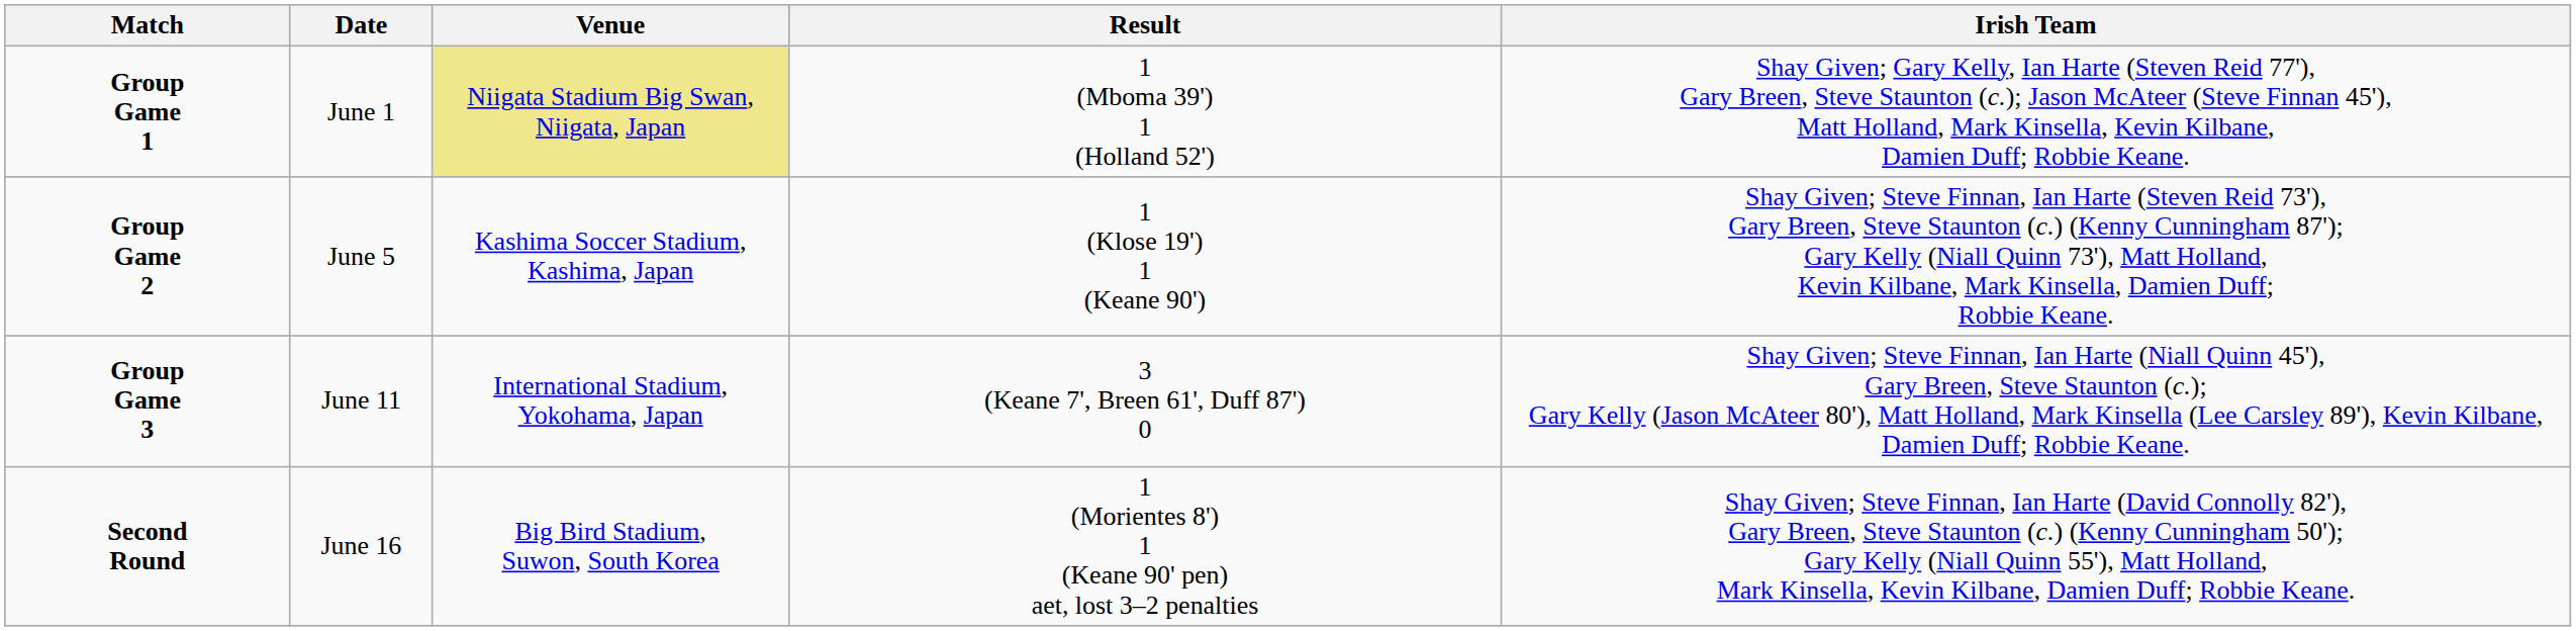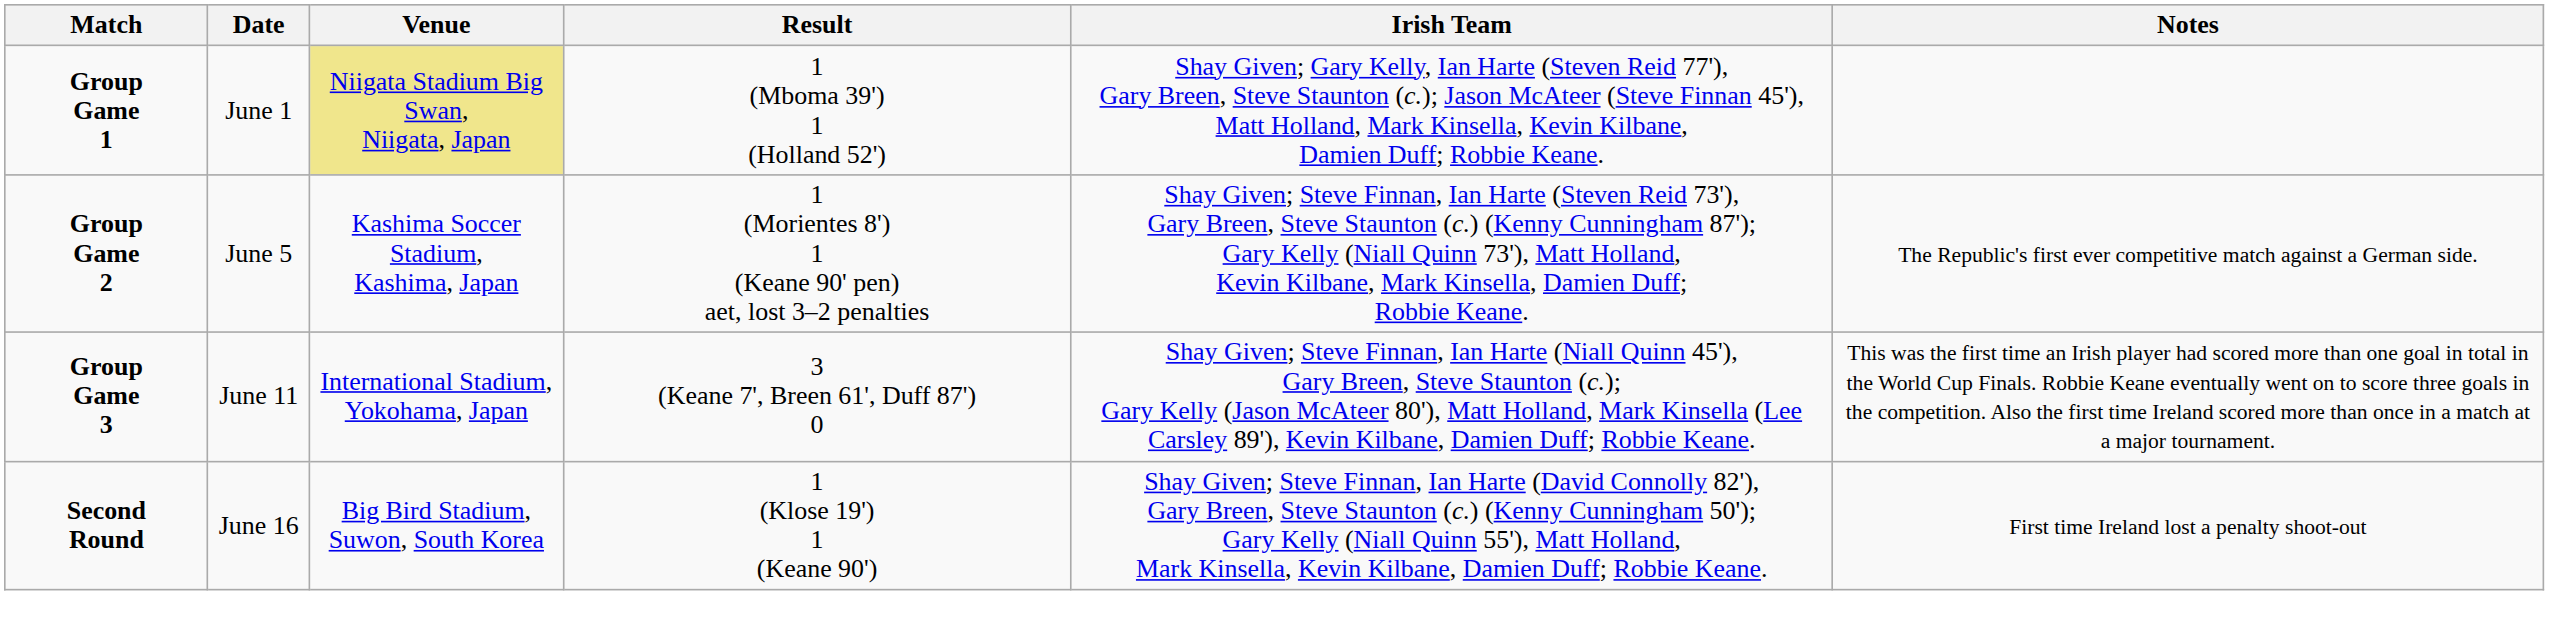+ column: Notes | The Republic's first ever competitive match against a German side. | This was the first time an Irish player had scored more than one goal in total in the World Cup Finals. Robbie Keane eventually went on to score three goals in the competition. Also the first time Ireland scored more than once in a match at a major tournament. | First time Ireland lost a penalty shoot-out
Group Game 2 | Result: 1 (Klose 19') 1 (Keane 90') -> 1 (Morientes 8') 1 (Keane 90' pen) aet, lost 3–2 penalties
Second Round | Result: 1 (Morientes 8') 1 (Keane 90' pen) aet, lost 3–2 penalties -> 1 (Klose 19') 1 (Keane 90')
